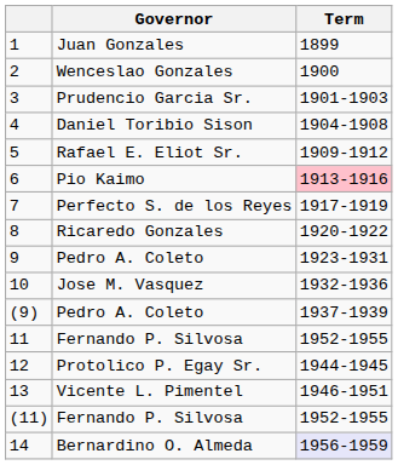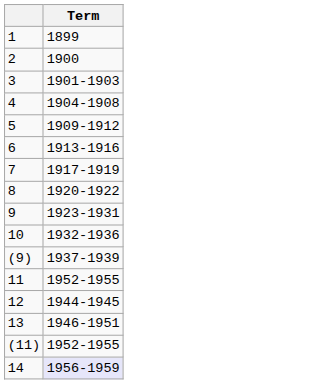- column: Governor | Juan Gonzales | Wenceslao Gonzales | Prudencio Garcia Sr. | Daniel Toribio Sison | Rafael E. Eliot Sr. | Pio Kaimo | Perfecto S. de los Reyes | Ricaredo Gonzales | Pedro A. Coleto | Jose M. Vasquez | Pedro A. Coleto | Fernando P. Silvosa | Protolico P. Egay Sr. | Vicente L. Pimentel | Fernando P. Silvosa | Bernardino O. Almeda
6 | Term: pink background -> no background
